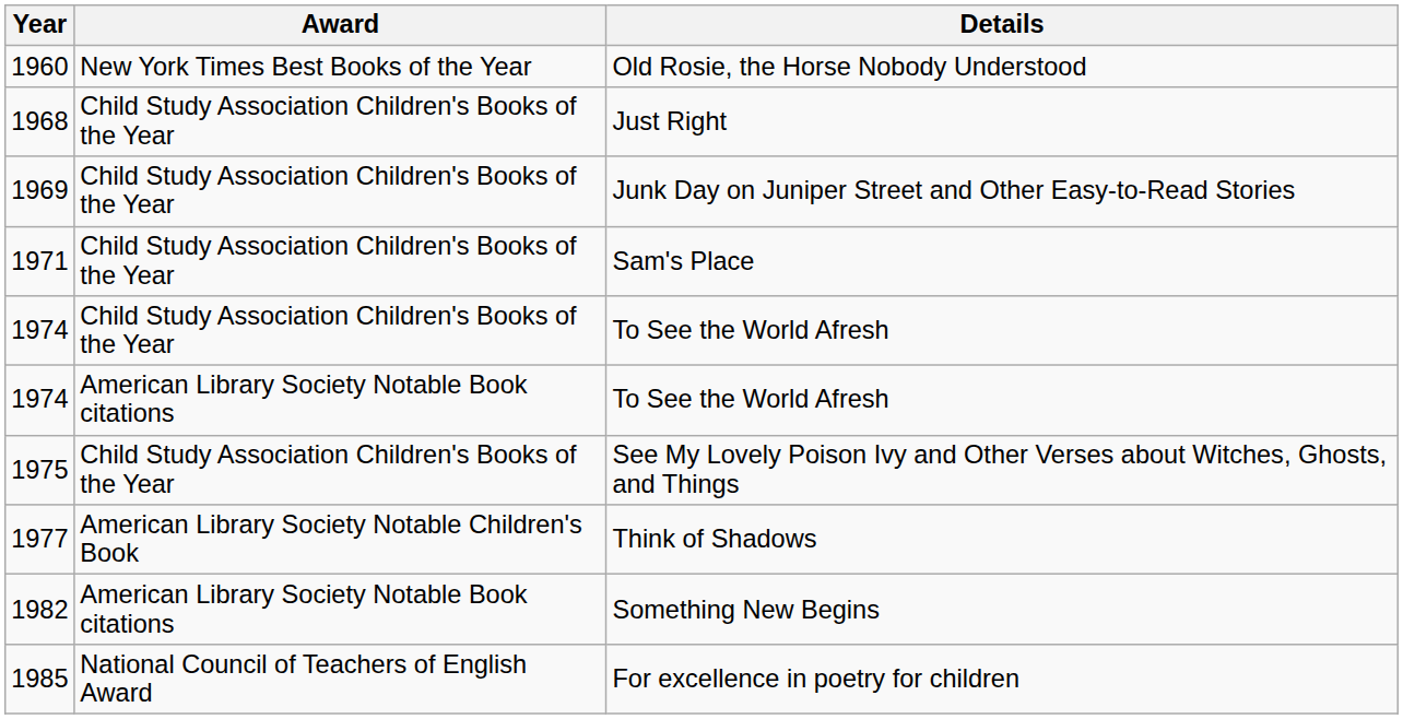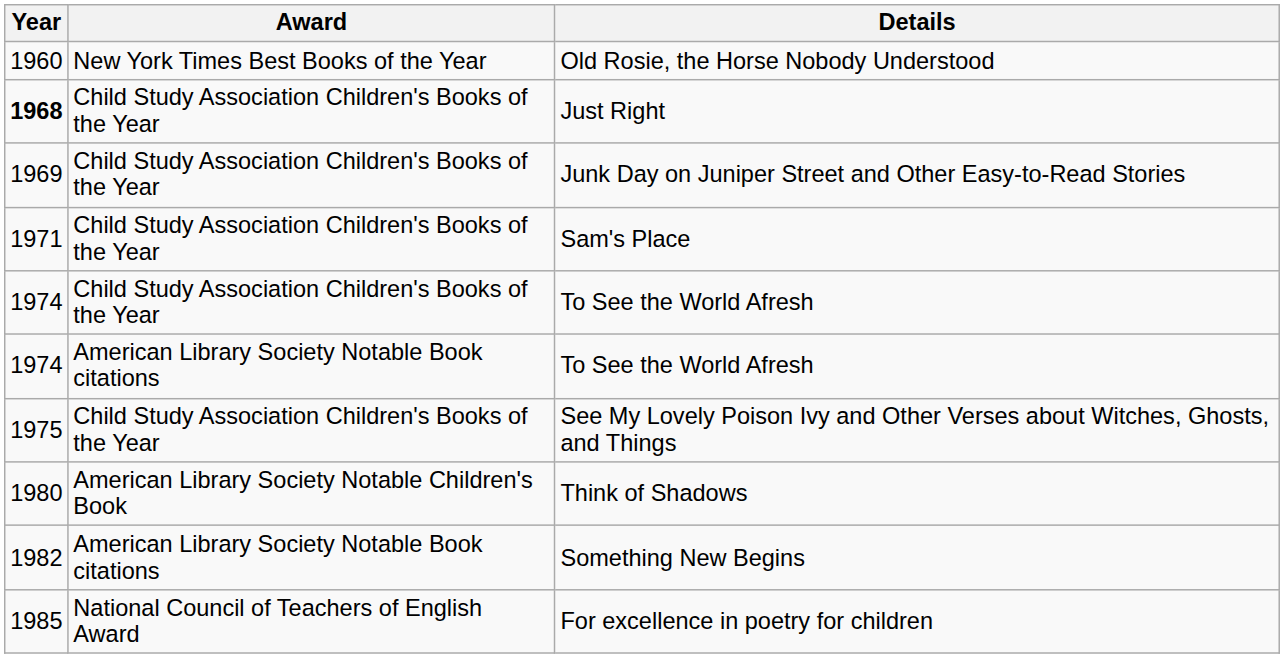Just Right | Year: normal -> bold
Think of Shadows | Year: 1977 -> 1980
